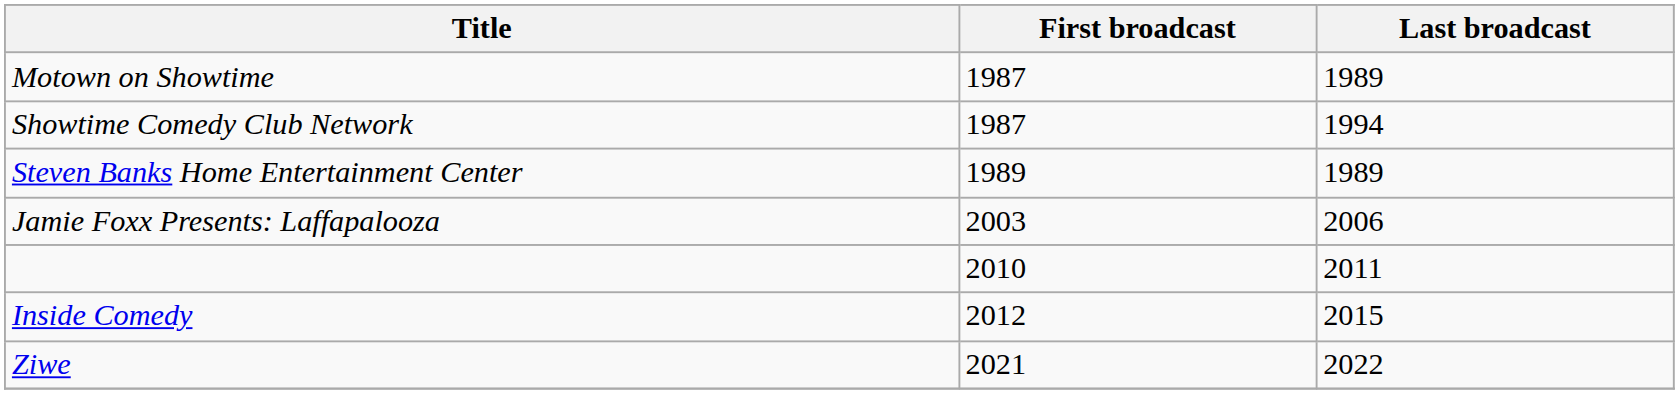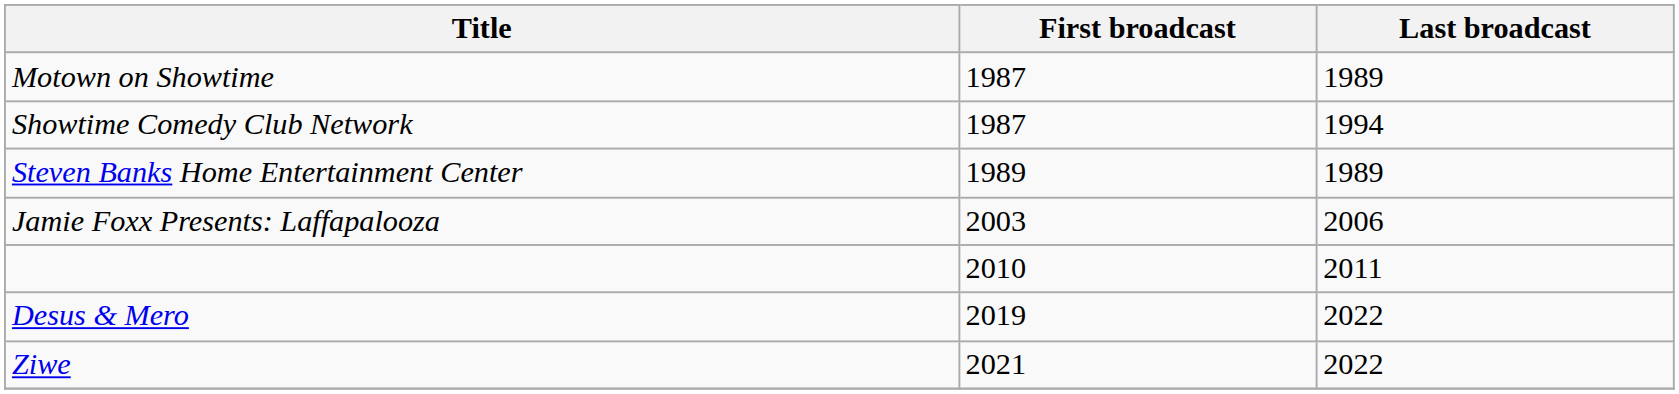- row: Inside Comedy | 2012 | 2015
+ row: Desus & Mero | 2019 | 2022
